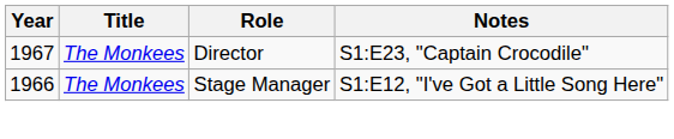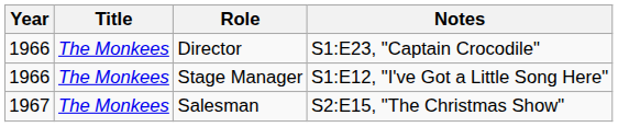Director | Year: 1967 -> 1966
+ row: 1967 | The Monkees | Salesman | S2:E15, "The Christmas Show"
